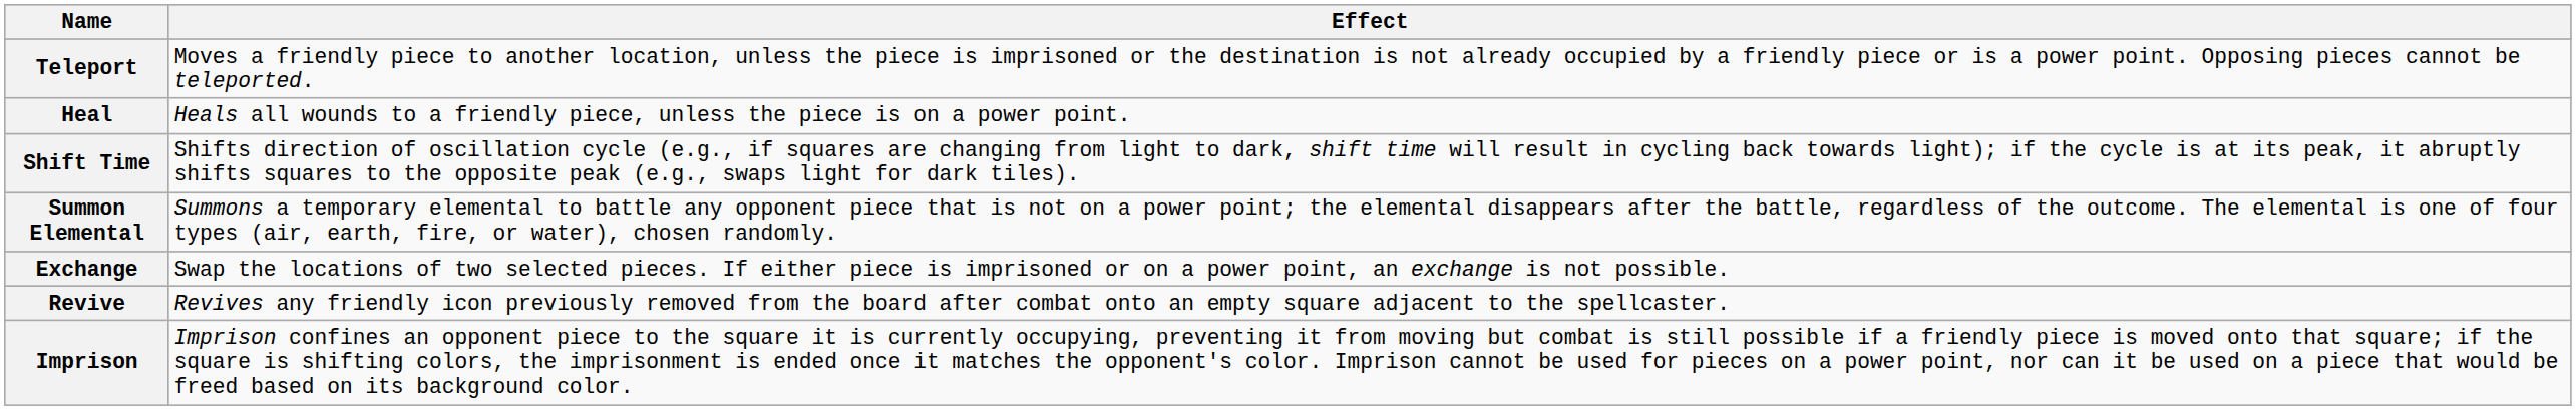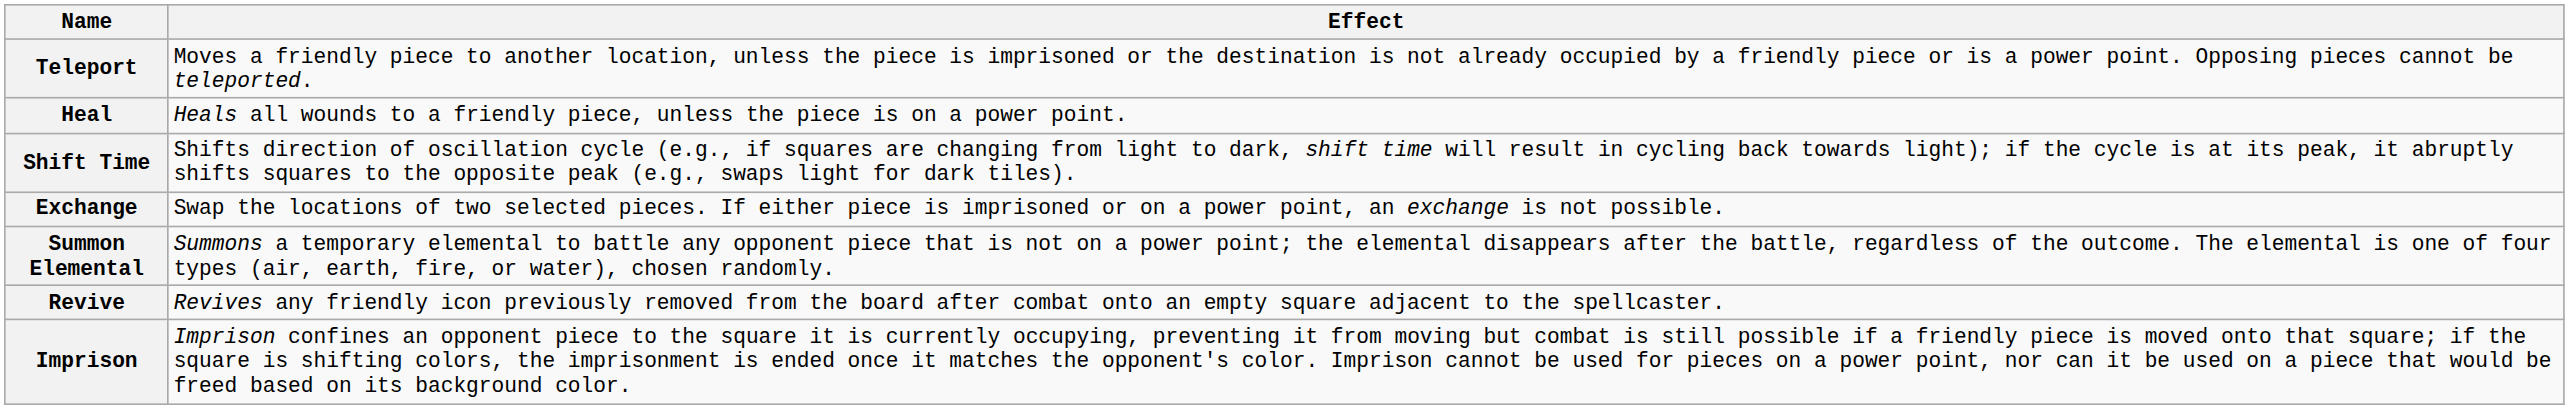rows swapped: Exchange <-> Summon Elemental
